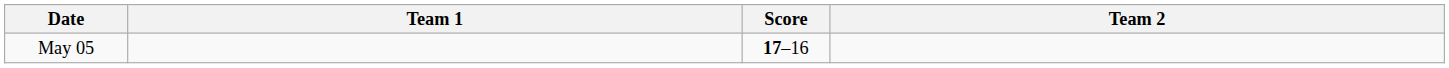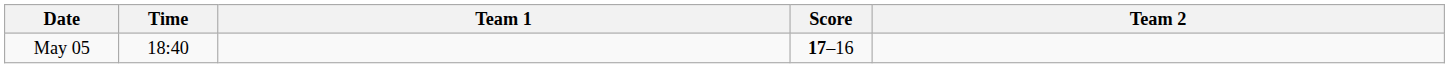+ column: Time | 18:40
